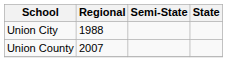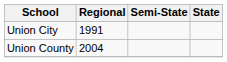Union City | Regional: 1988 -> 1991
Union County | Regional: 2007 -> 2004
